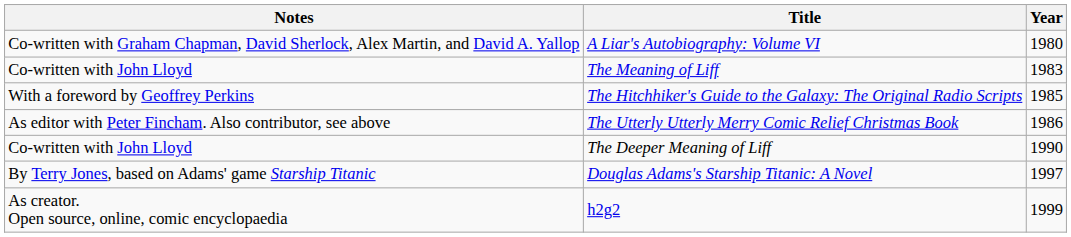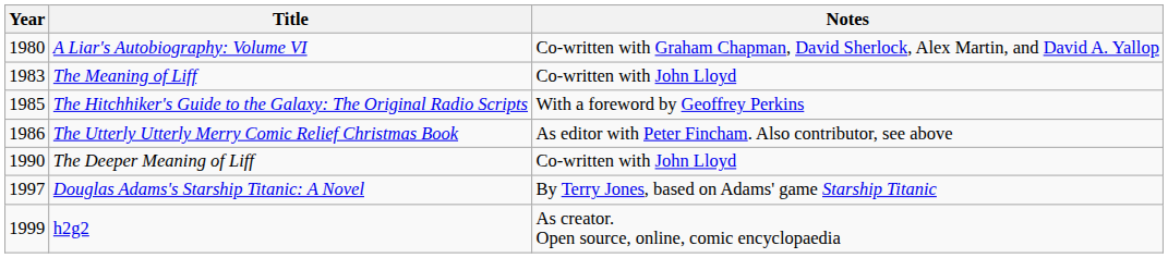columns swapped: Year <-> Notes
